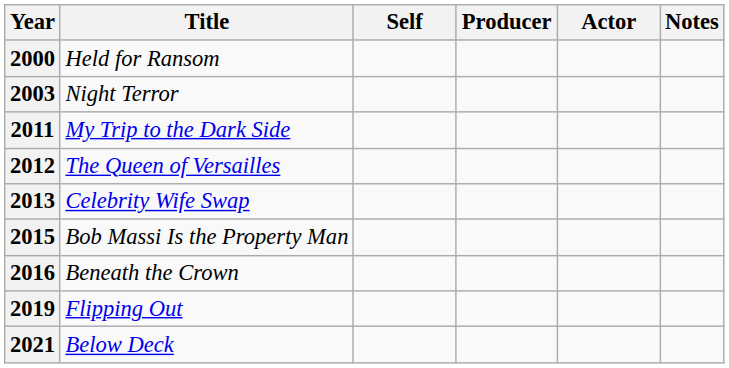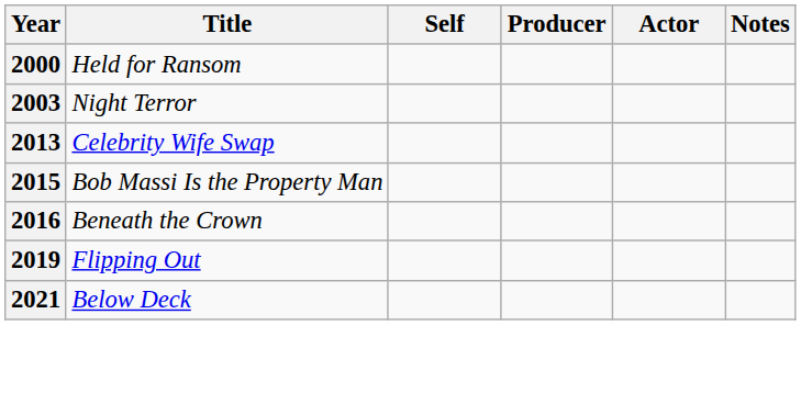- row: 2011 | My Trip to the Dark Side
- row: 2012 | The Queen of Versailles
